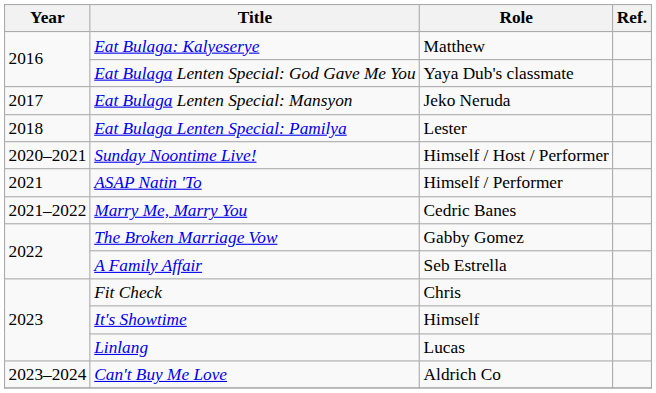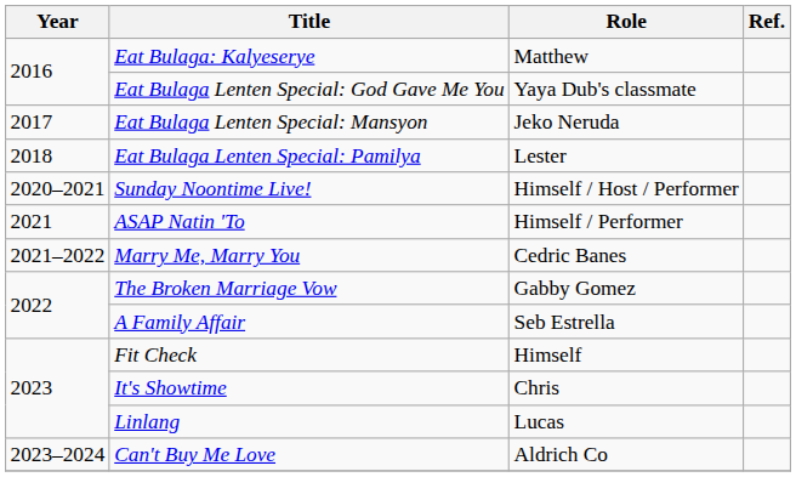Fit Check | Role: Chris -> Himself
It's Showtime | Role: Himself -> Chris
